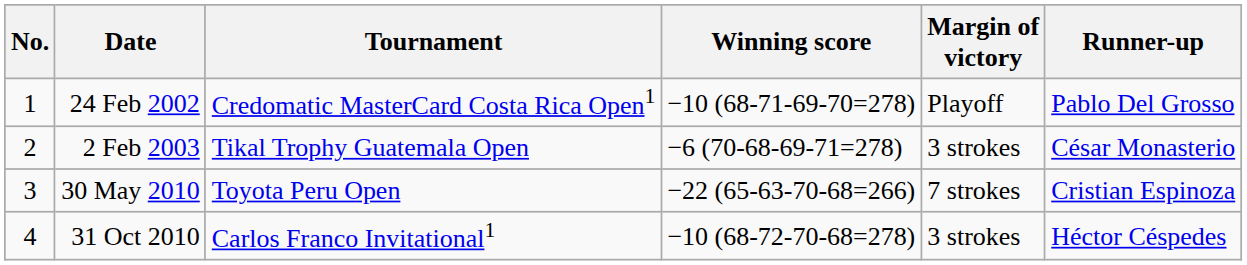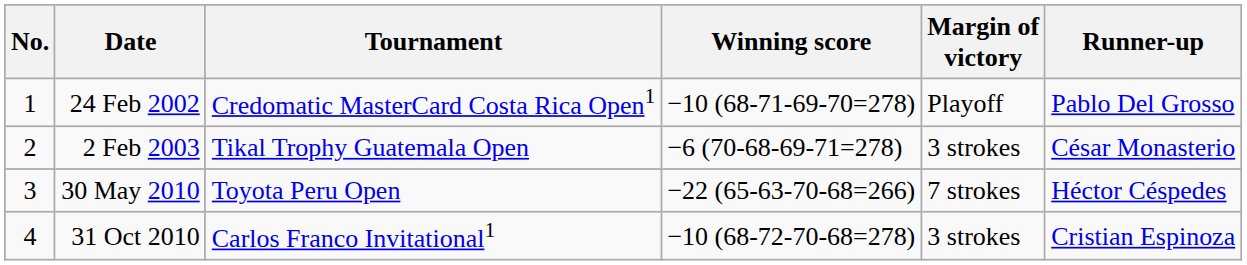30 May 2010 | Runner-up: Cristian Espinoza -> Héctor Céspedes
31 Oct 2010 | Runner-up: Héctor Céspedes -> Cristian Espinoza
